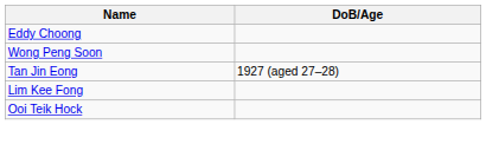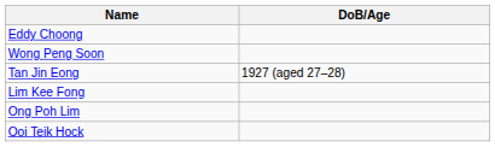+ row: Ong Poh Lim
